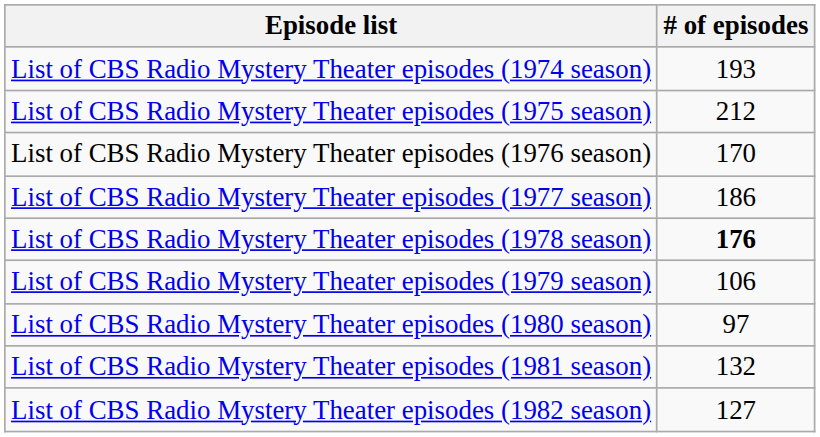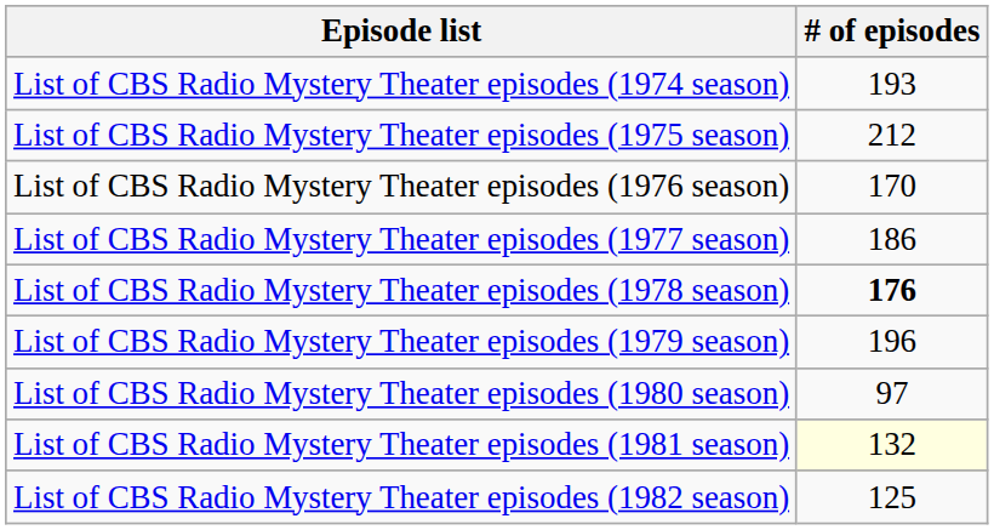List of CBS Radio Mystery Theater episodes (1979 season) | # of episodes: 106 -> 196
List of CBS Radio Mystery Theater episodes (1981 season) | # of episodes: no background -> lightyellow background
List of CBS Radio Mystery Theater episodes (1982 season) | # of episodes: 127 -> 125
